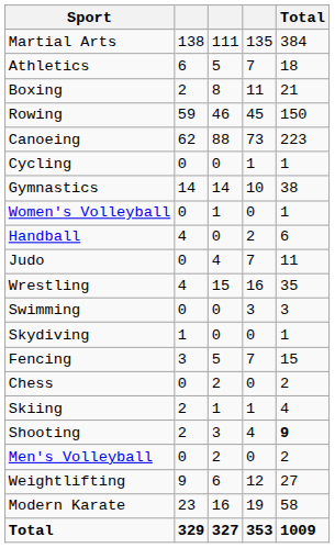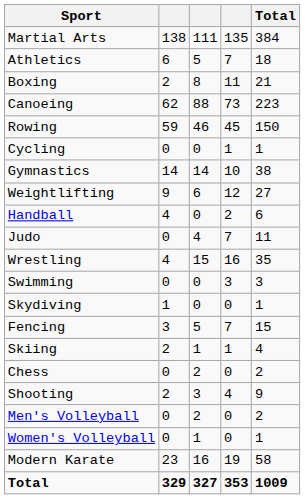rows swapped: Canoeing <-> Rowing
rows swapped: Weightlifting <-> Women's Volleyball
rows swapped: Chess <-> Skiing
Shooting | Total: bold -> normal
